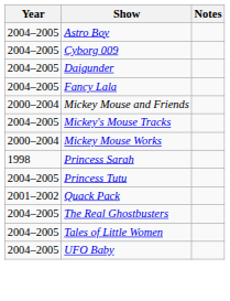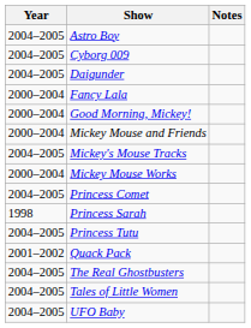Fancy Lala | Year: 2004–2005 -> 2000–2004
+ row: 2000–2004 | Good Morning, Mickey!
+ row: 2004–2005 | Princess Comet
